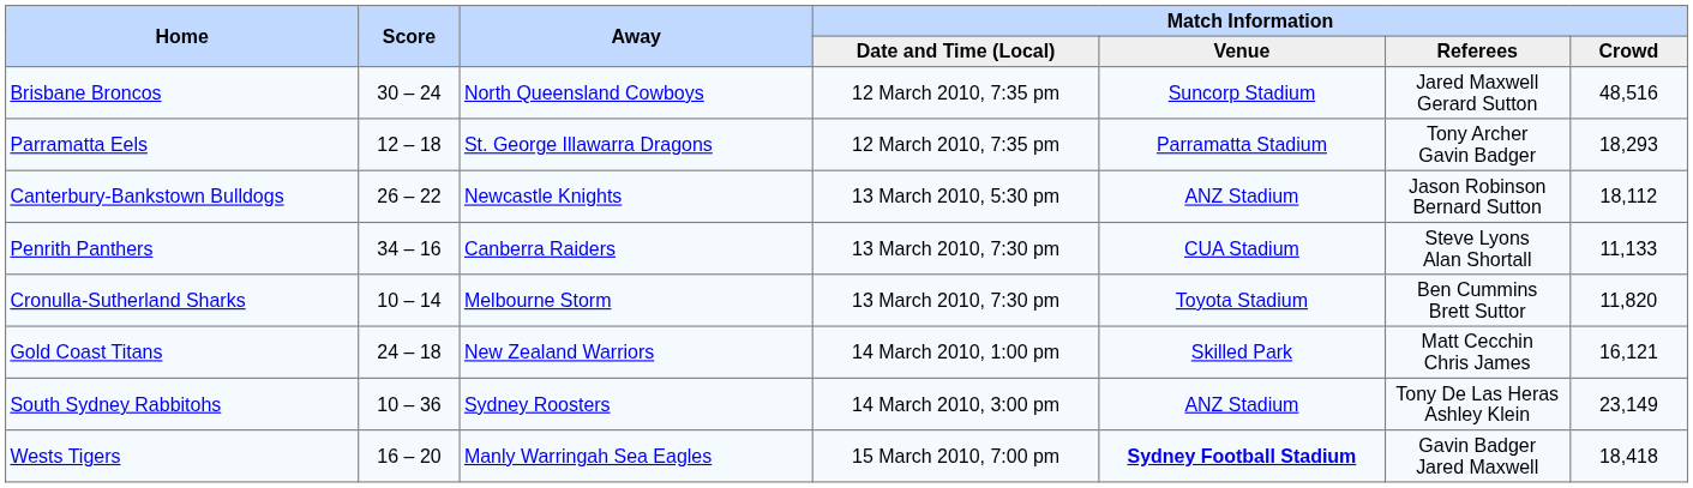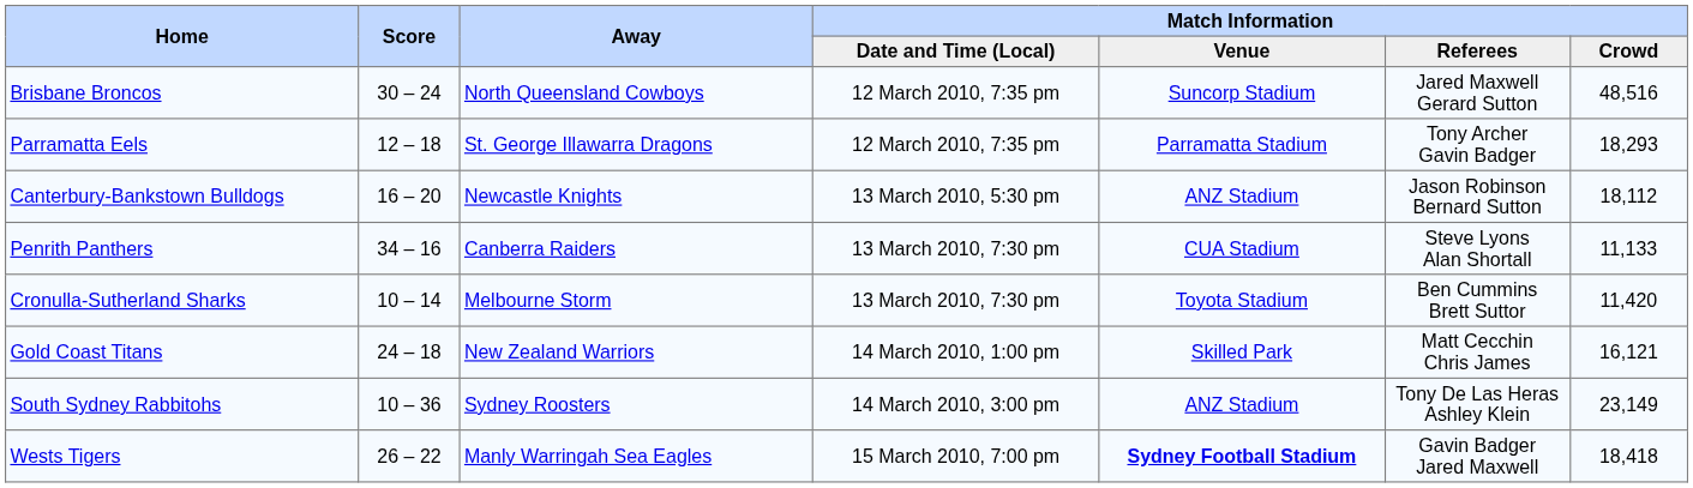Canterbury-Bankstown Bulldogs | Score: 26 – 22 -> 16 – 20
Cronulla-Sutherland Sharks | Match Information / Crowd: 11,820 -> 11,420
Wests Tigers | Score: 16 – 20 -> 26 – 22
